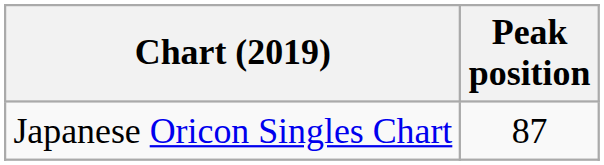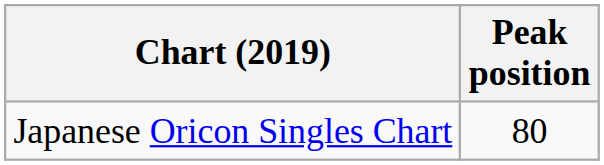Japanese Oricon Singles Chart | Peak position: 87 -> 80
